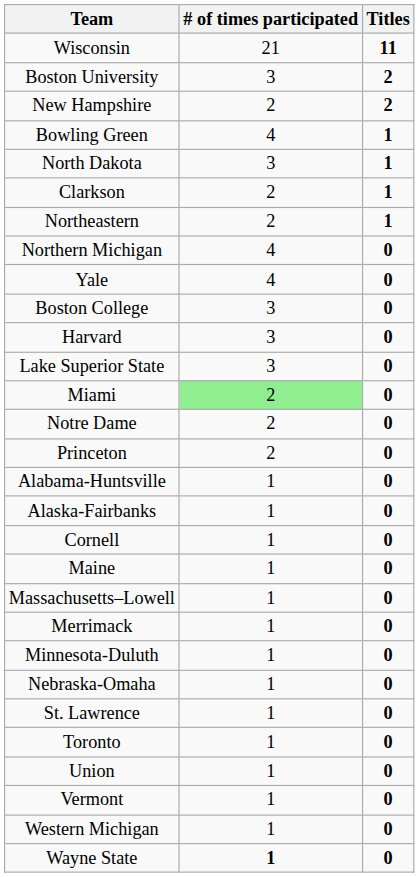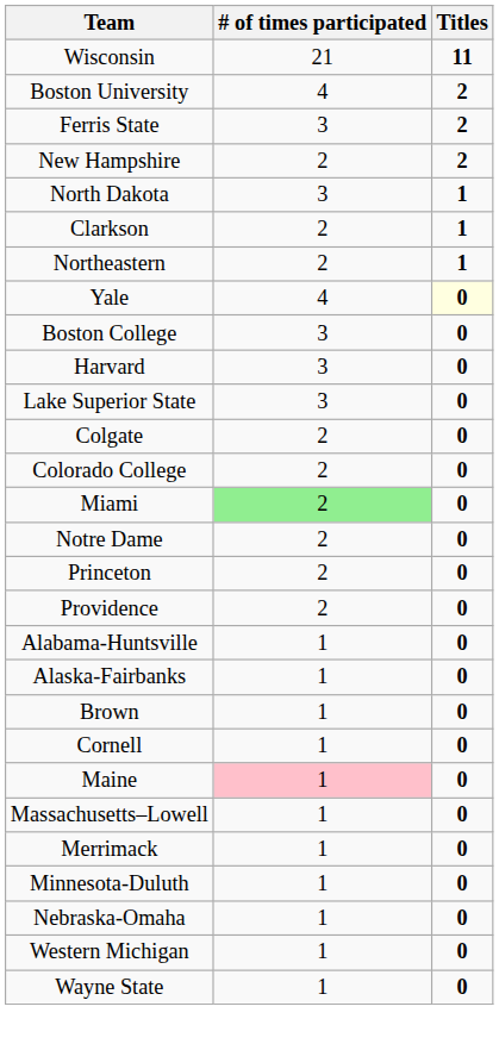Boston University | # of times participated: 3 -> 4
+ row: Ferris State | 3 | 2
- row: Bowling Green | 4 | 1
- row: Northern Michigan | 4 | 0
Yale | Titles: no background -> lightyellow background
+ row: Colgate | 2 | 0
+ row: Colorado College | 2 | 0
+ row: Providence | 2 | 0
+ row: Brown | 1 | 0
Maine | # of times participated: no background -> pink background
- row: St. Lawrence | 1 | 0
- row: Toronto | 1 | 0
- row: Union | 1 | 0
- row: Vermont | 1 | 0
Wayne State | # of times participated: bold -> normal
